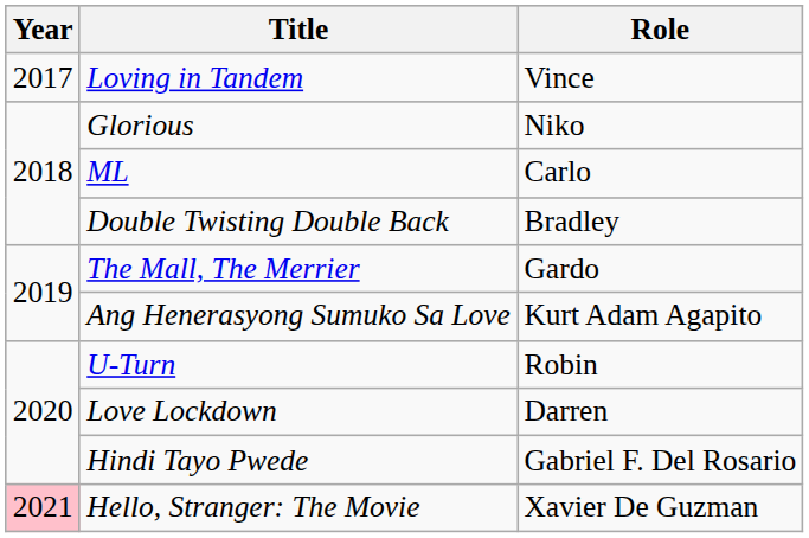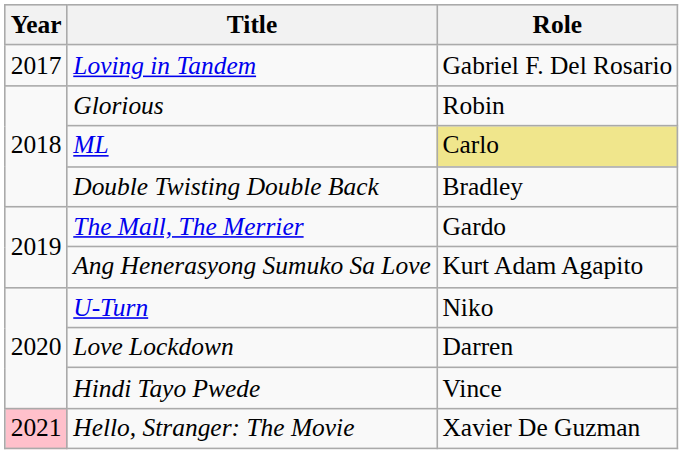Loving in Tandem | Role: Vince -> Gabriel F. Del Rosario
Glorious | Role: Niko -> Robin
ML | Role: no background -> khaki background
U-Turn | Role: Robin -> Niko
Hindi Tayo Pwede | Role: Gabriel F. Del Rosario -> Vince
